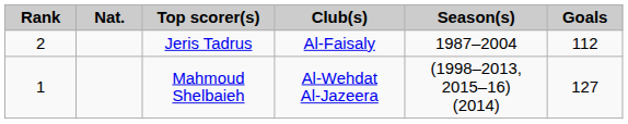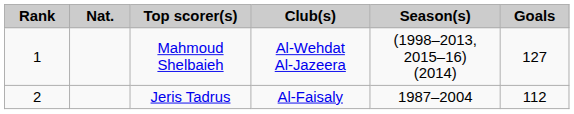rows swapped: Mahmoud Shelbaieh <-> Jeris Tadrus
